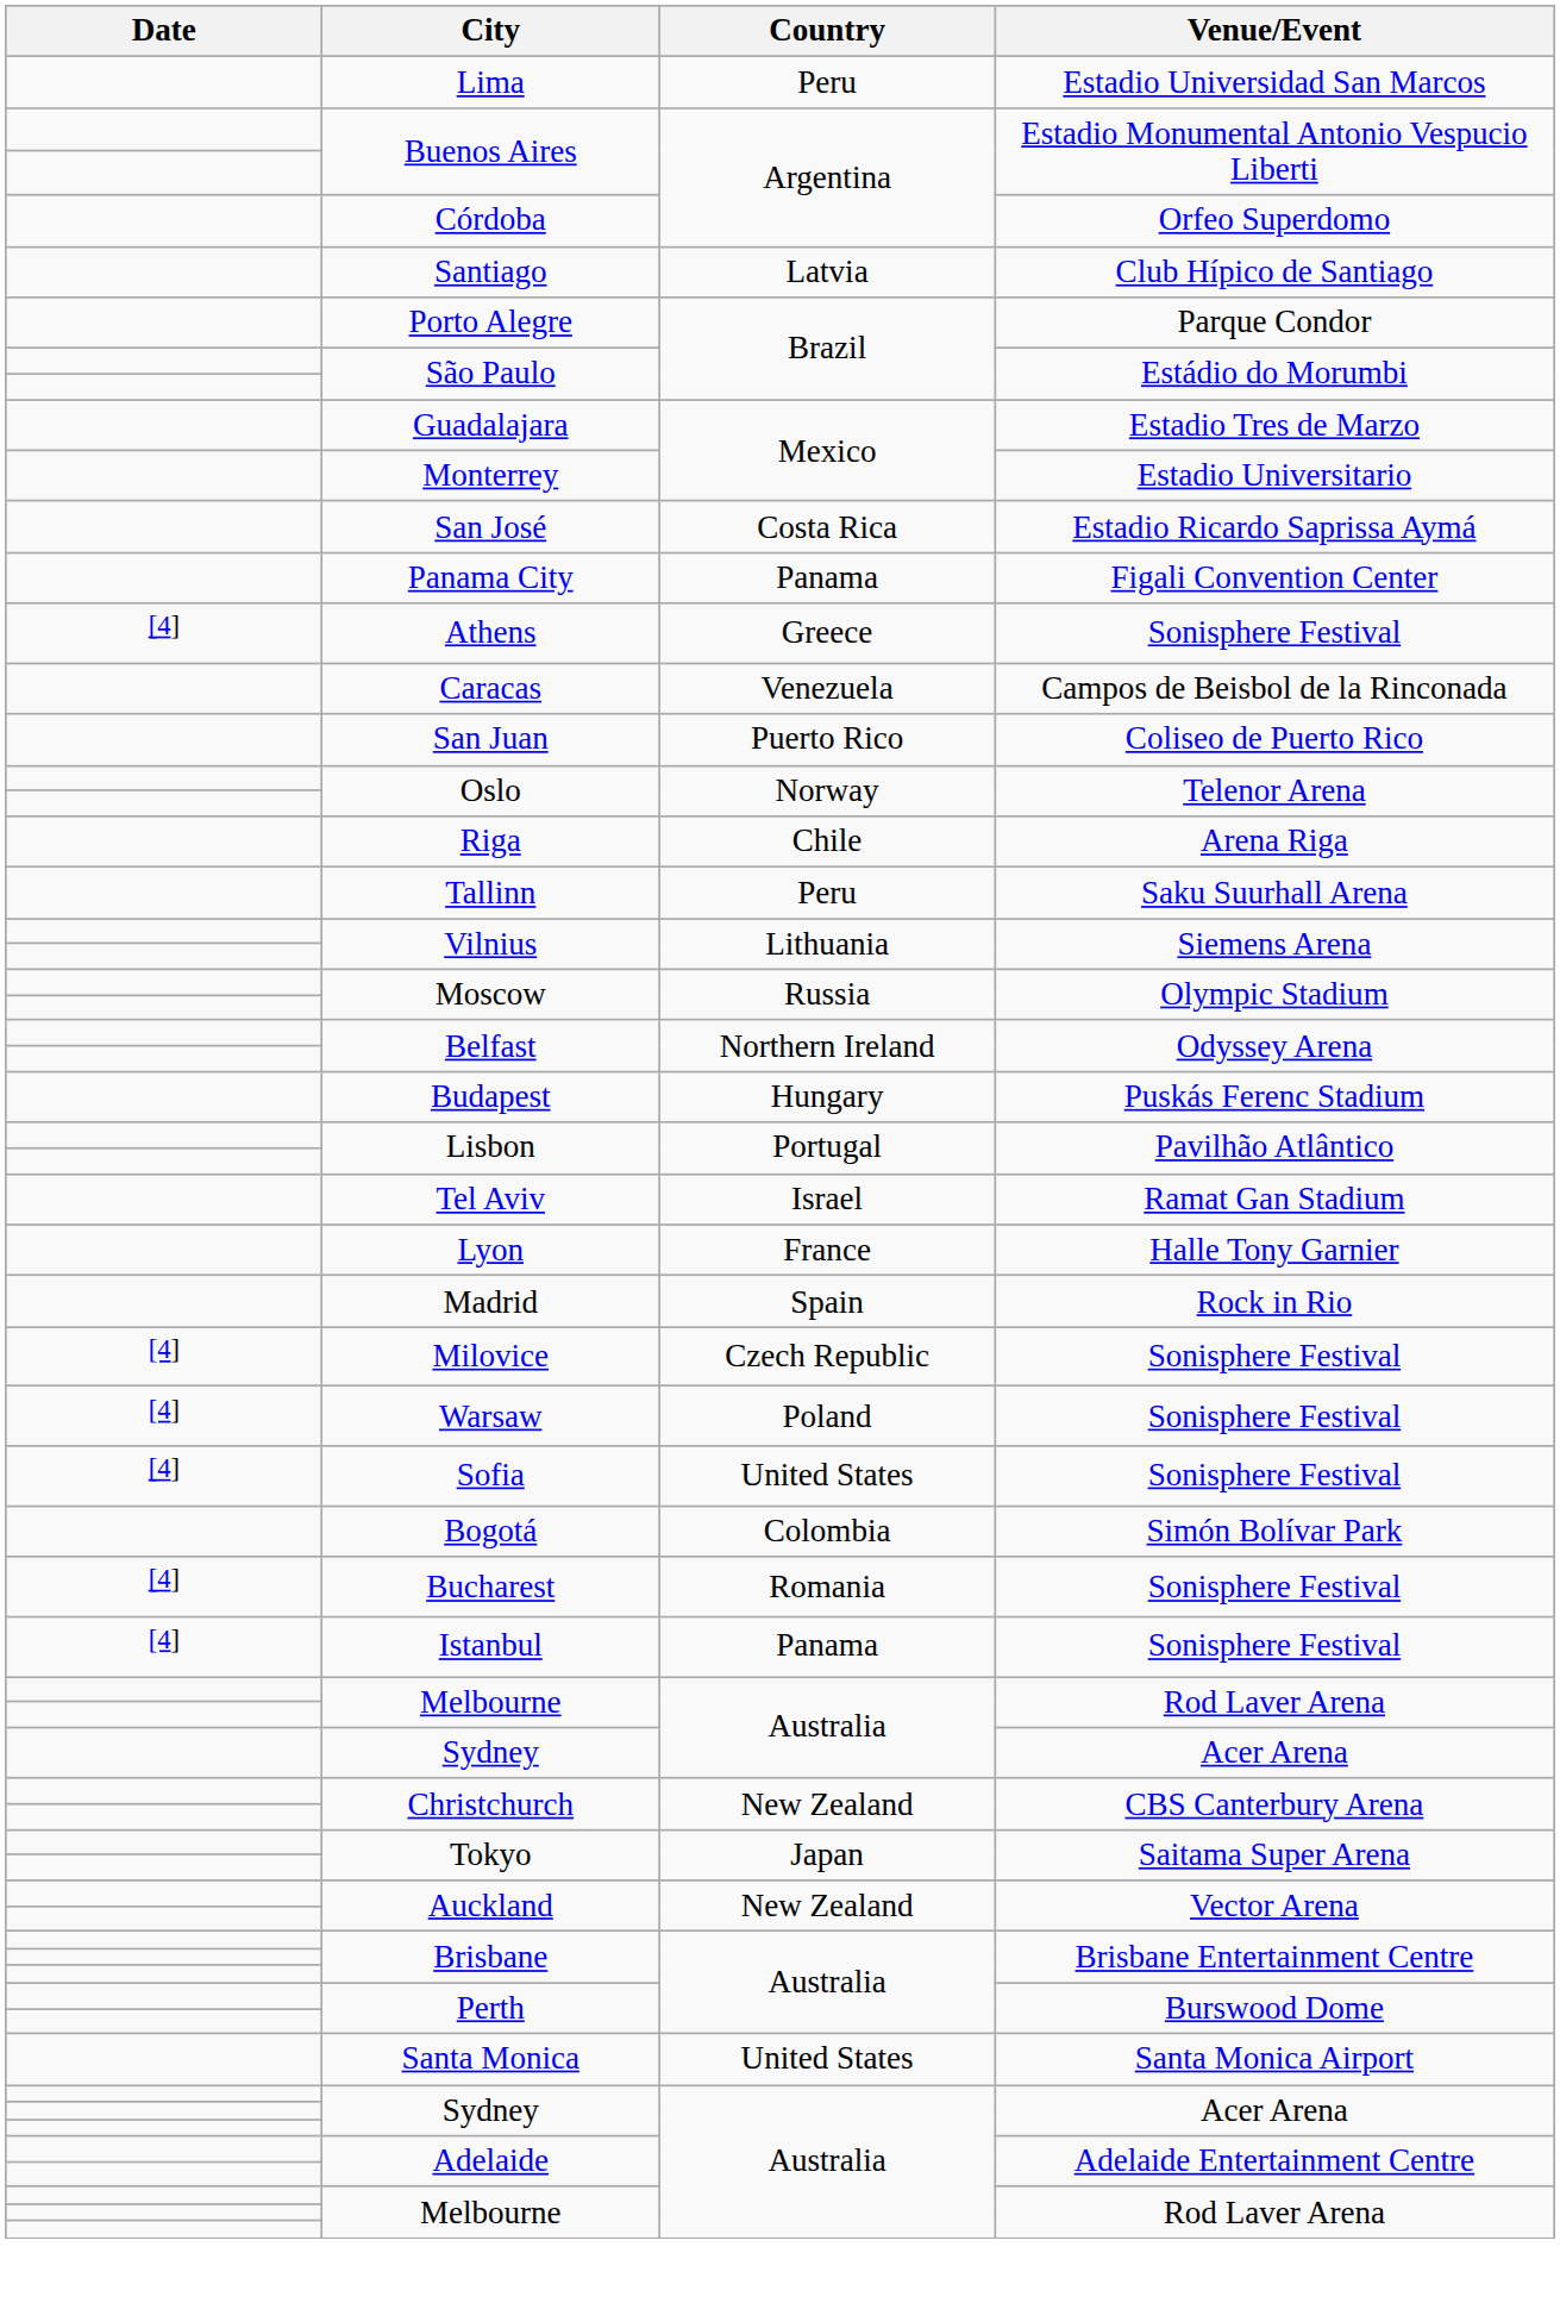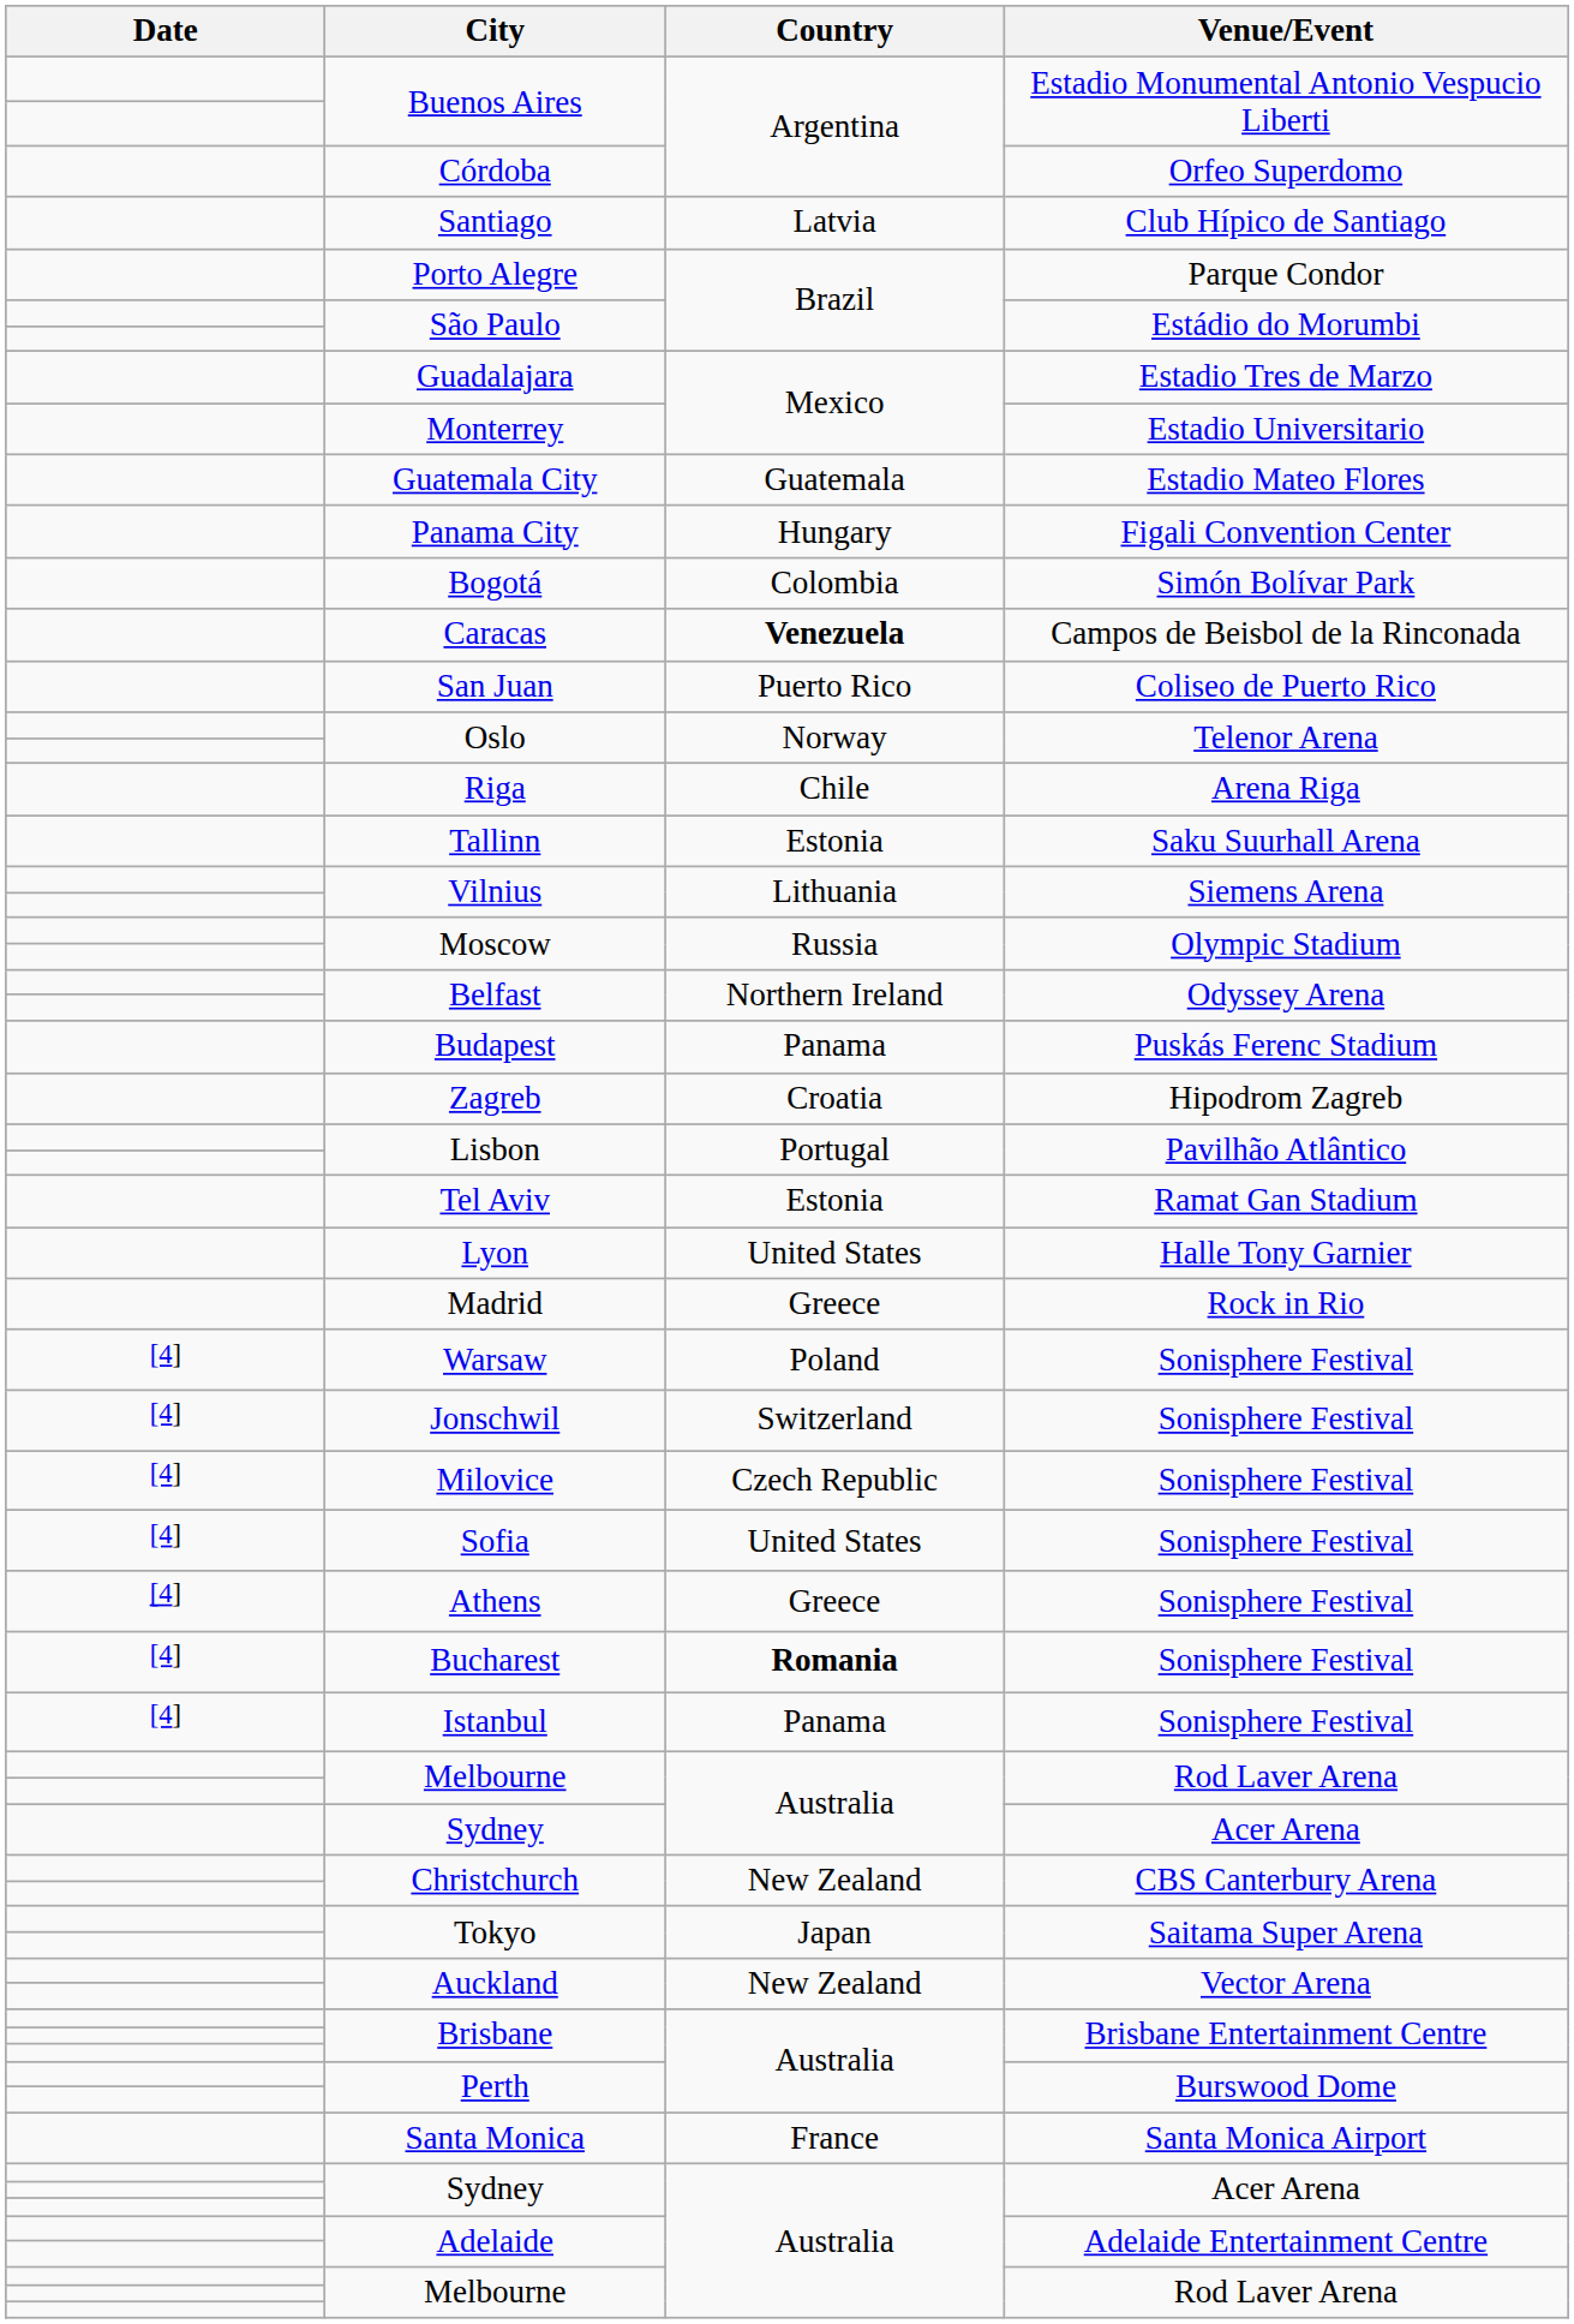- row: Lima | Peru | Estadio Universidad San Marcos
+ row: Guatemala City | Guatemala | Estadio Mateo Flores
- row: San José | Costa Rica | Estadio Ricardo Saprissa Aymá
Panama City | Country: Panama -> Hungary
rows swapped: Bogotá <-> Athens
Caracas | Country: normal -> bold
Tallinn | Country: Peru -> Estonia
Budapest | Country: Hungary -> Panama
+ row: Zagreb | Croatia | Hipodrom Zagreb
Tel Aviv | Country: Israel -> Estonia
Lyon | Country: France -> United States
Madrid | Country: Spain -> Greece
rows swapped: Warsaw <-> Milovice
+ row: [4] | Jonschwil | Switzerland | Sonisphere Festival
Bucharest | Country: normal -> bold
Santa Monica | Country: United States -> France
